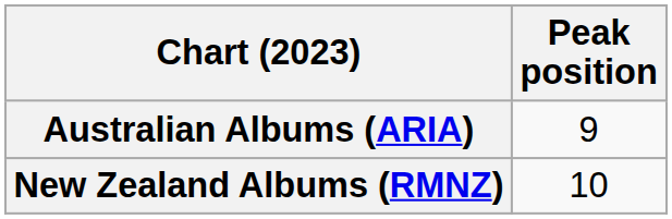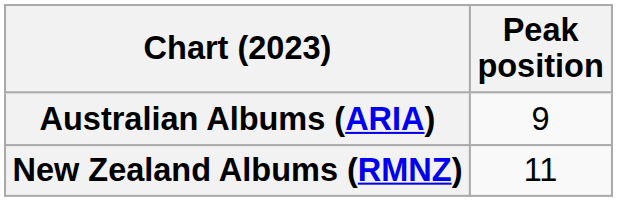New Zealand Albums (RMNZ) | Peak position: 10 -> 11
